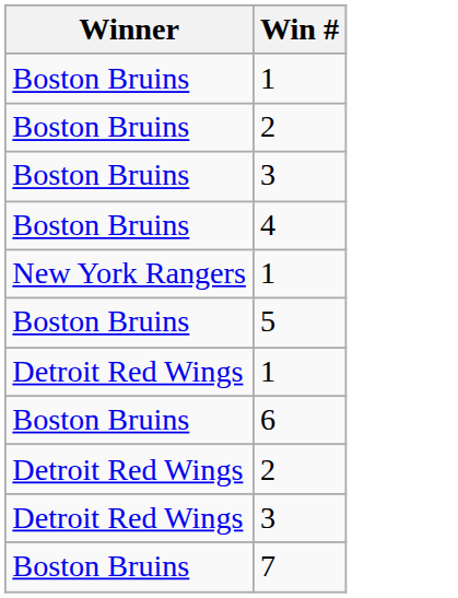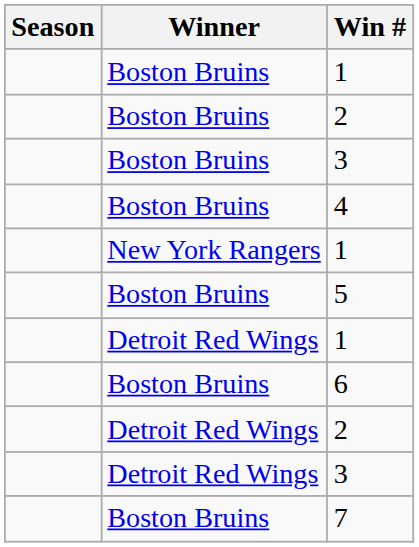+ column: Season
